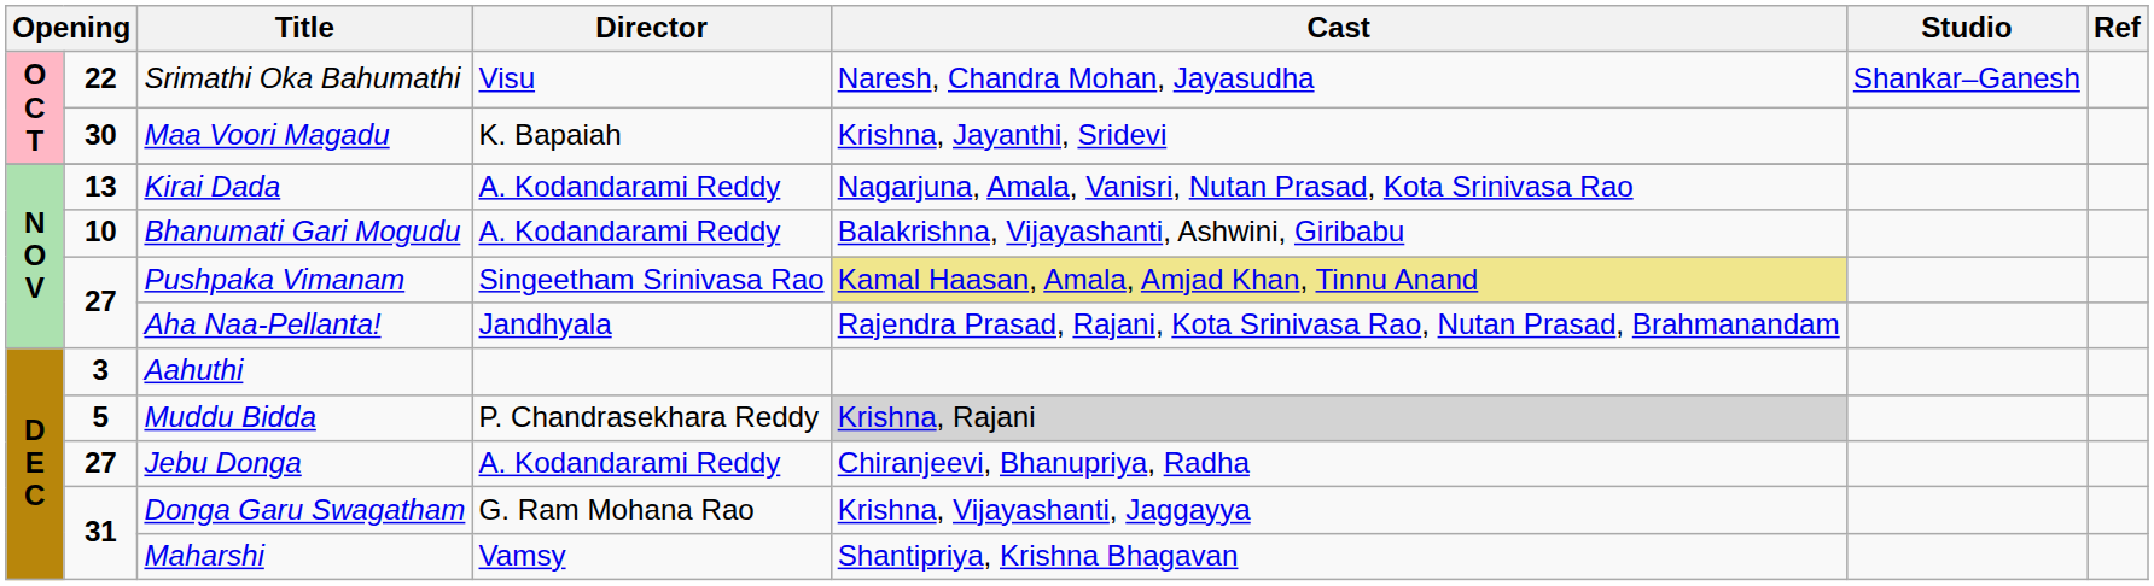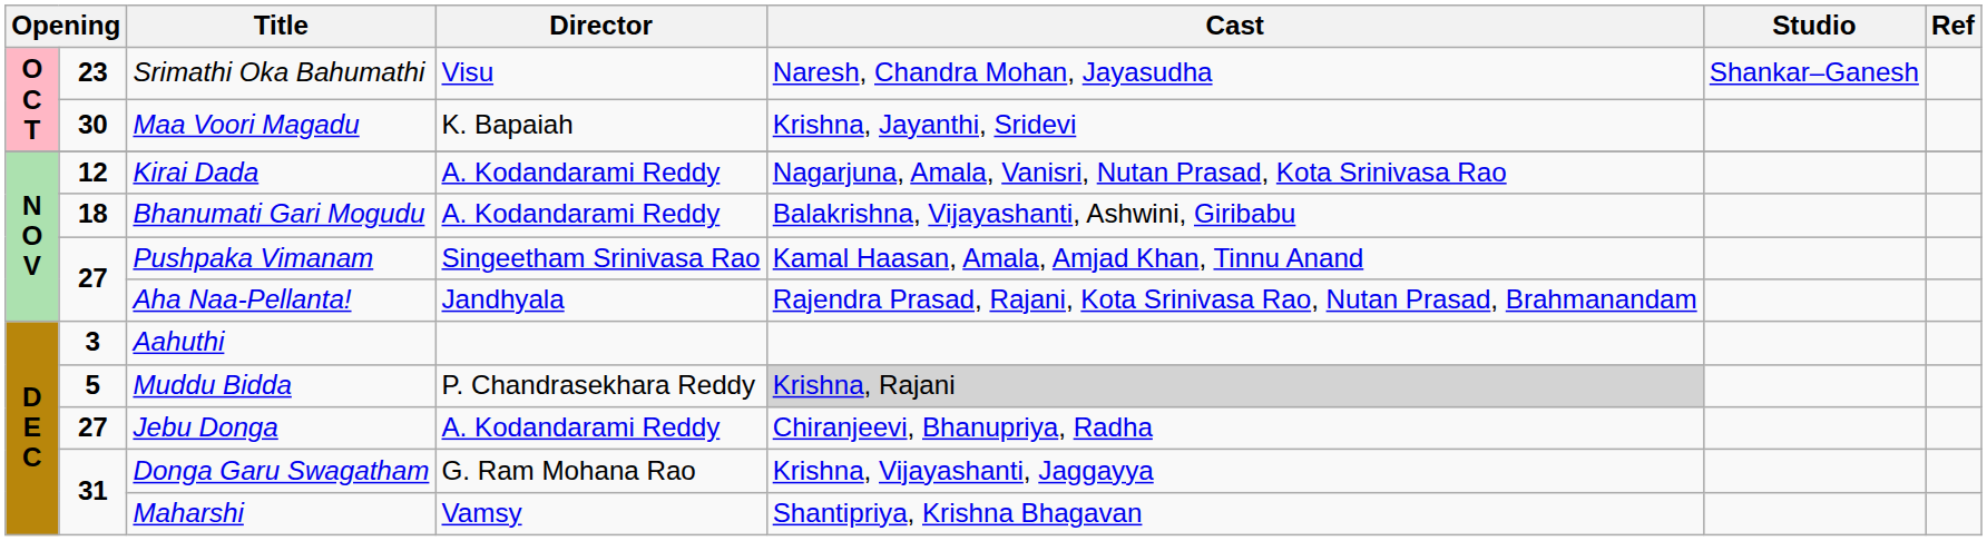Srimathi Oka Bahumathi | column 2: 22 -> 23
Kirai Dada | column 2: 13 -> 12
Bhanumati Gari Mogudu | column 2: 10 -> 18
Pushpaka Vimanam | Cast: khaki background -> no background
